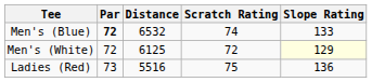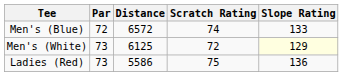Men's (Blue) | Par: bold -> normal
Men's (Blue) | Distance: 6532 -> 6572
Men's (White) | Par: 72 -> 73
Ladies (Red) | Distance: 5516 -> 5586
